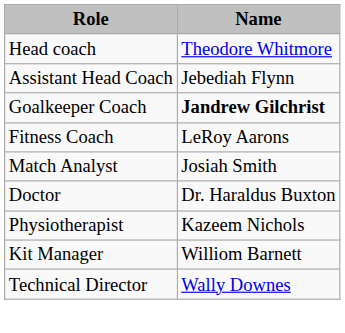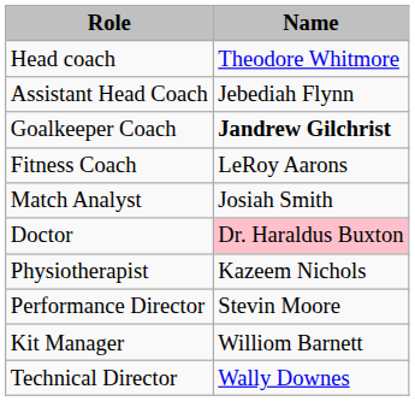Doctor | Name: no background -> pink background
+ row: Performance Director | Stevin Moore
